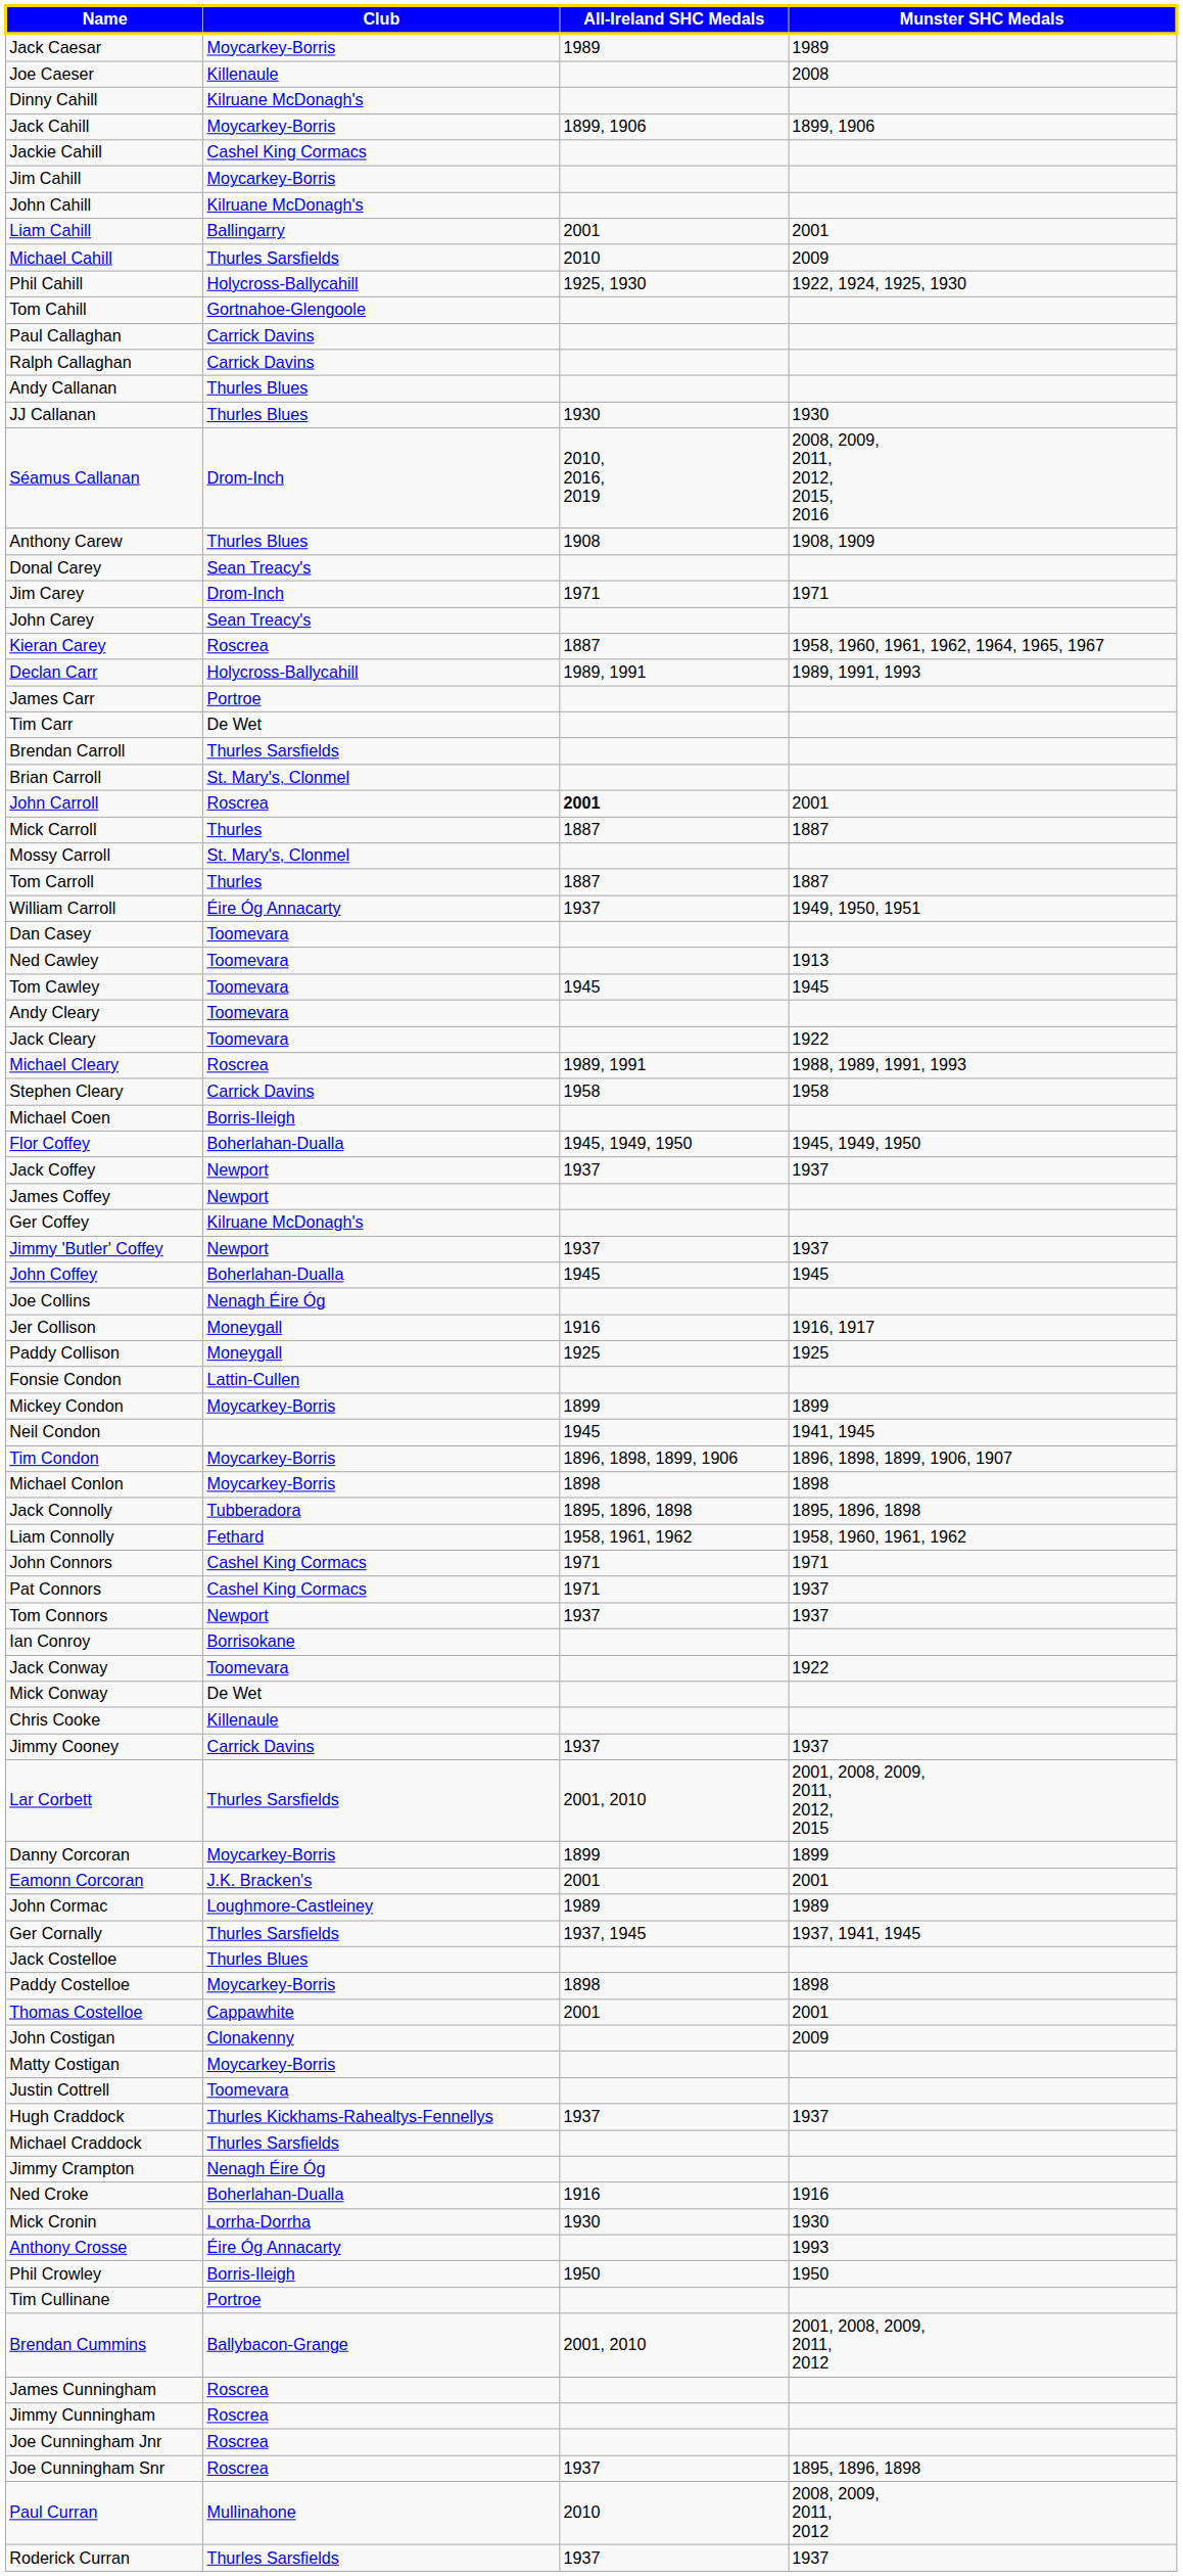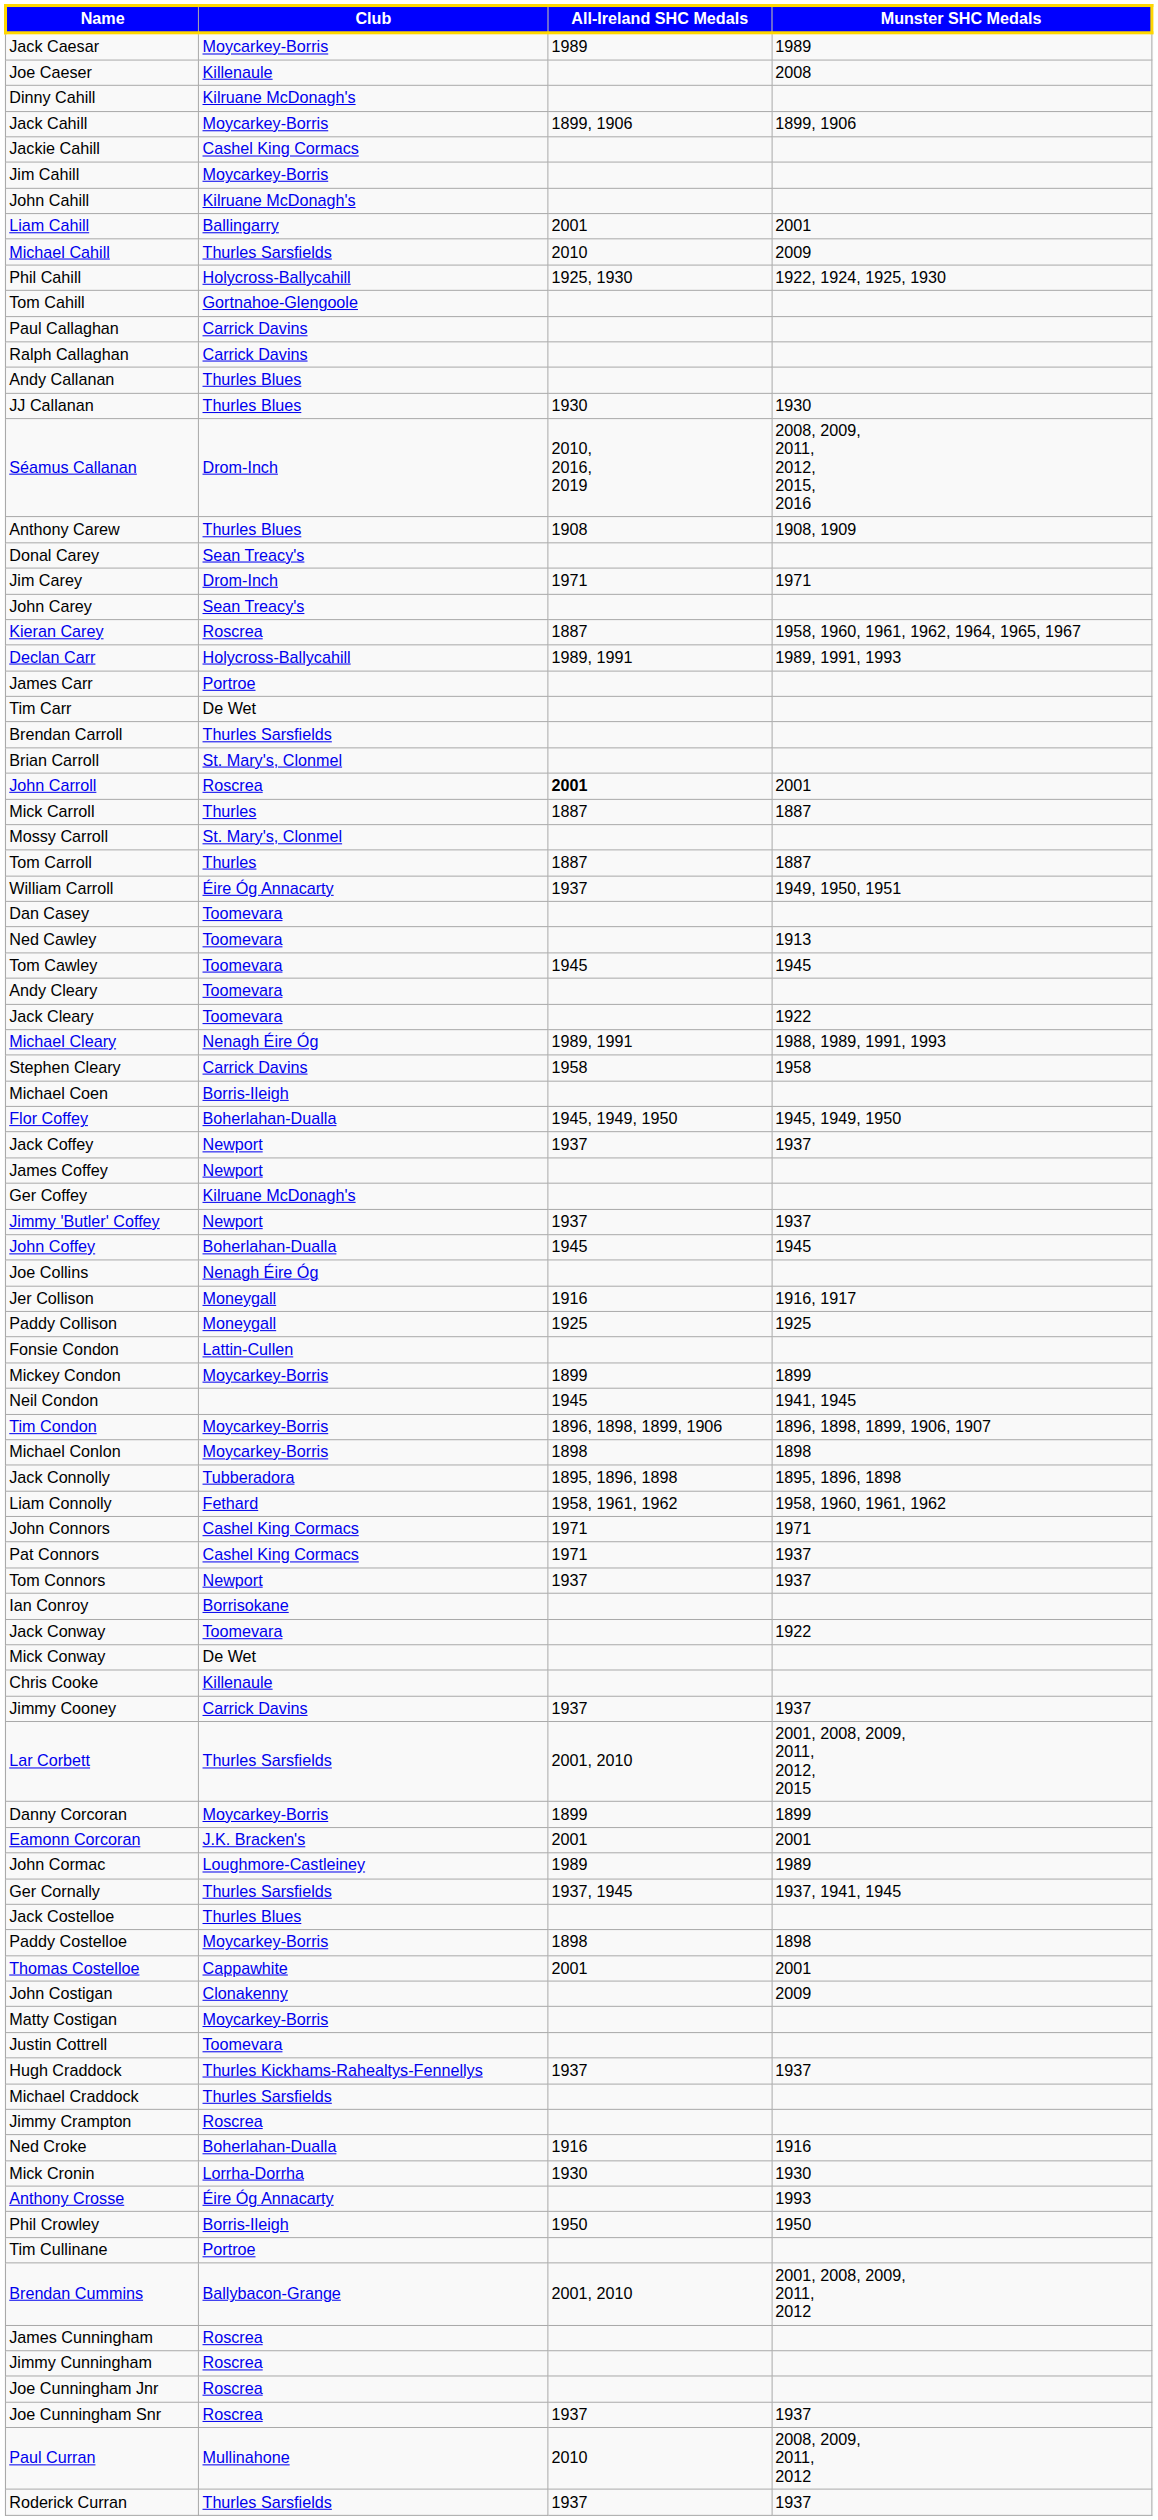Michael Cleary | Club: Roscrea -> Nenagh Éire Óg
Jimmy Crampton | Club: Nenagh Éire Óg -> Roscrea
Joe Cunningham Snr | Munster SHC Medals: 1895, 1896, 1898 -> 1937
